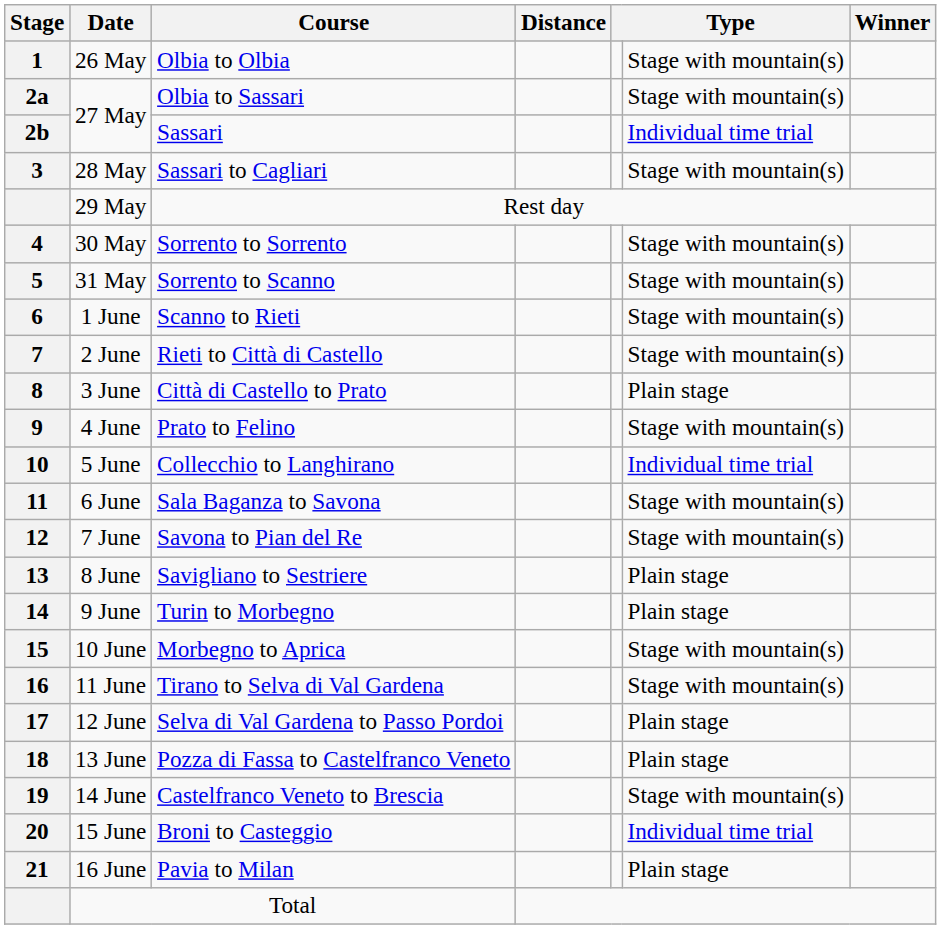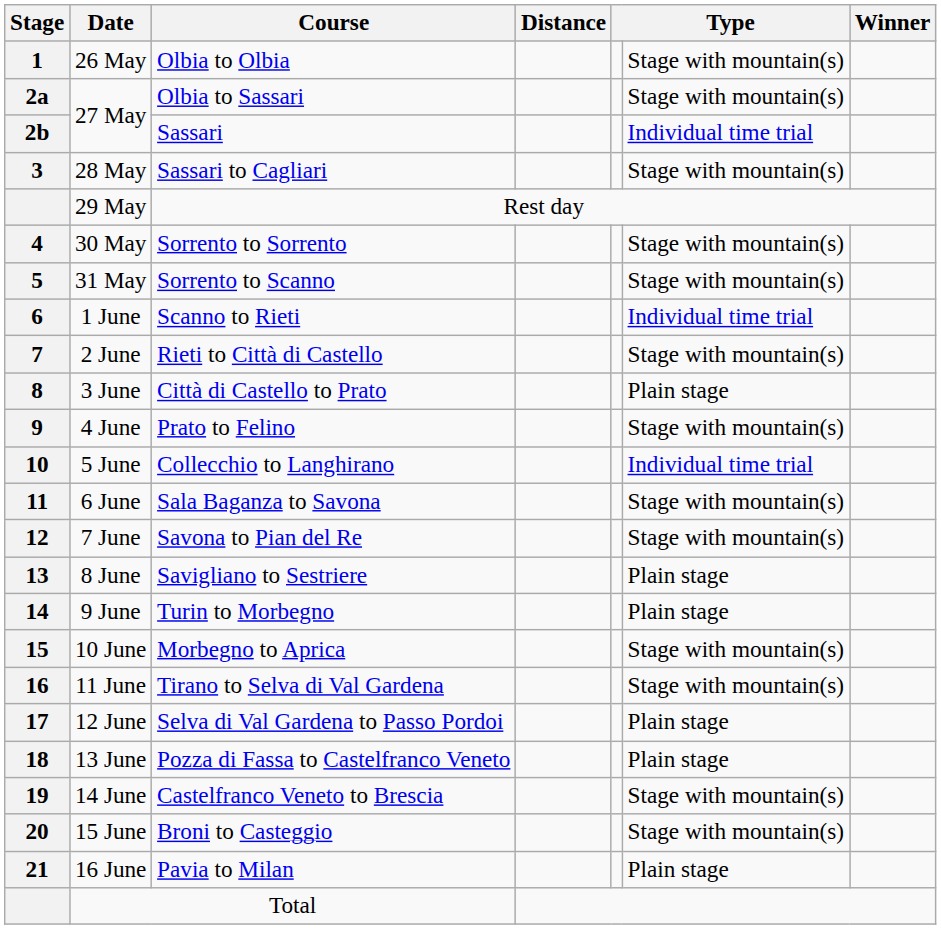Scanno to Rieti | column 6: Stage with mountain(s) -> Individual time trial
Broni to Casteggio | column 6: Individual time trial -> Stage with mountain(s)
